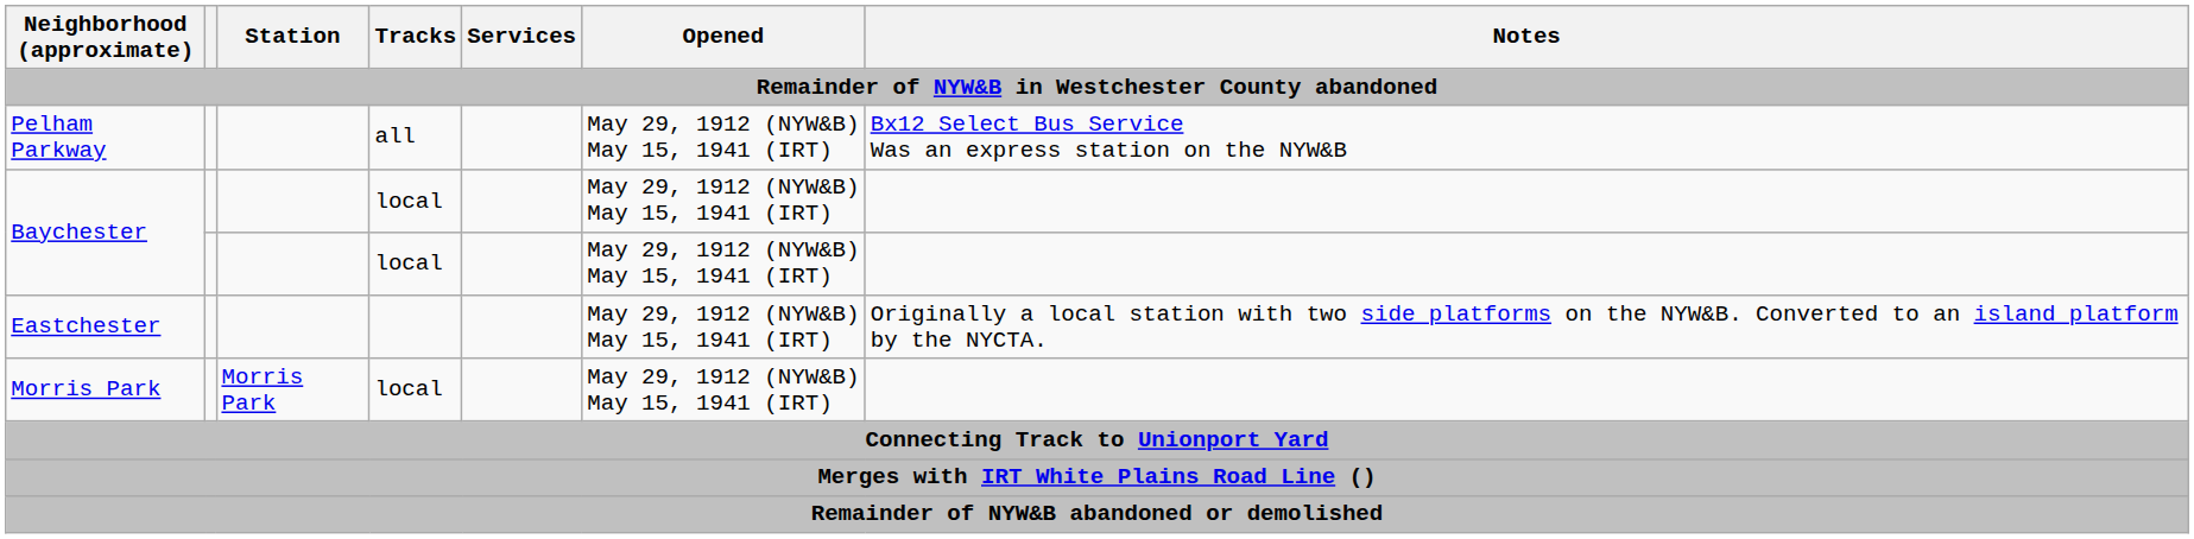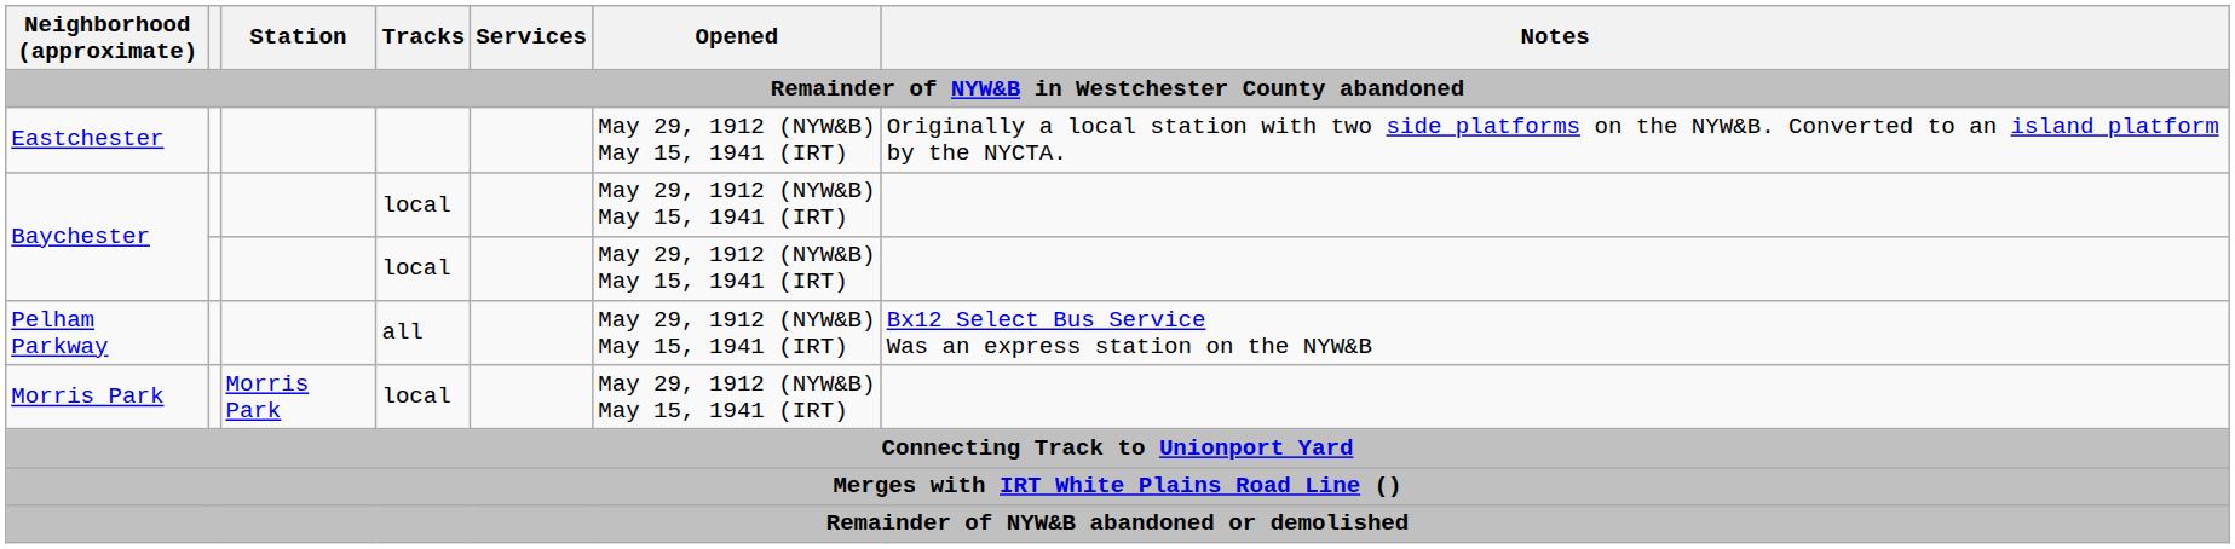rows swapped: Eastchester <-> Pelham Parkway
